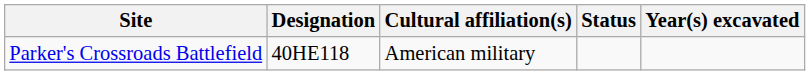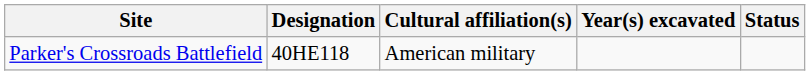columns swapped: Year(s) excavated <-> Status
